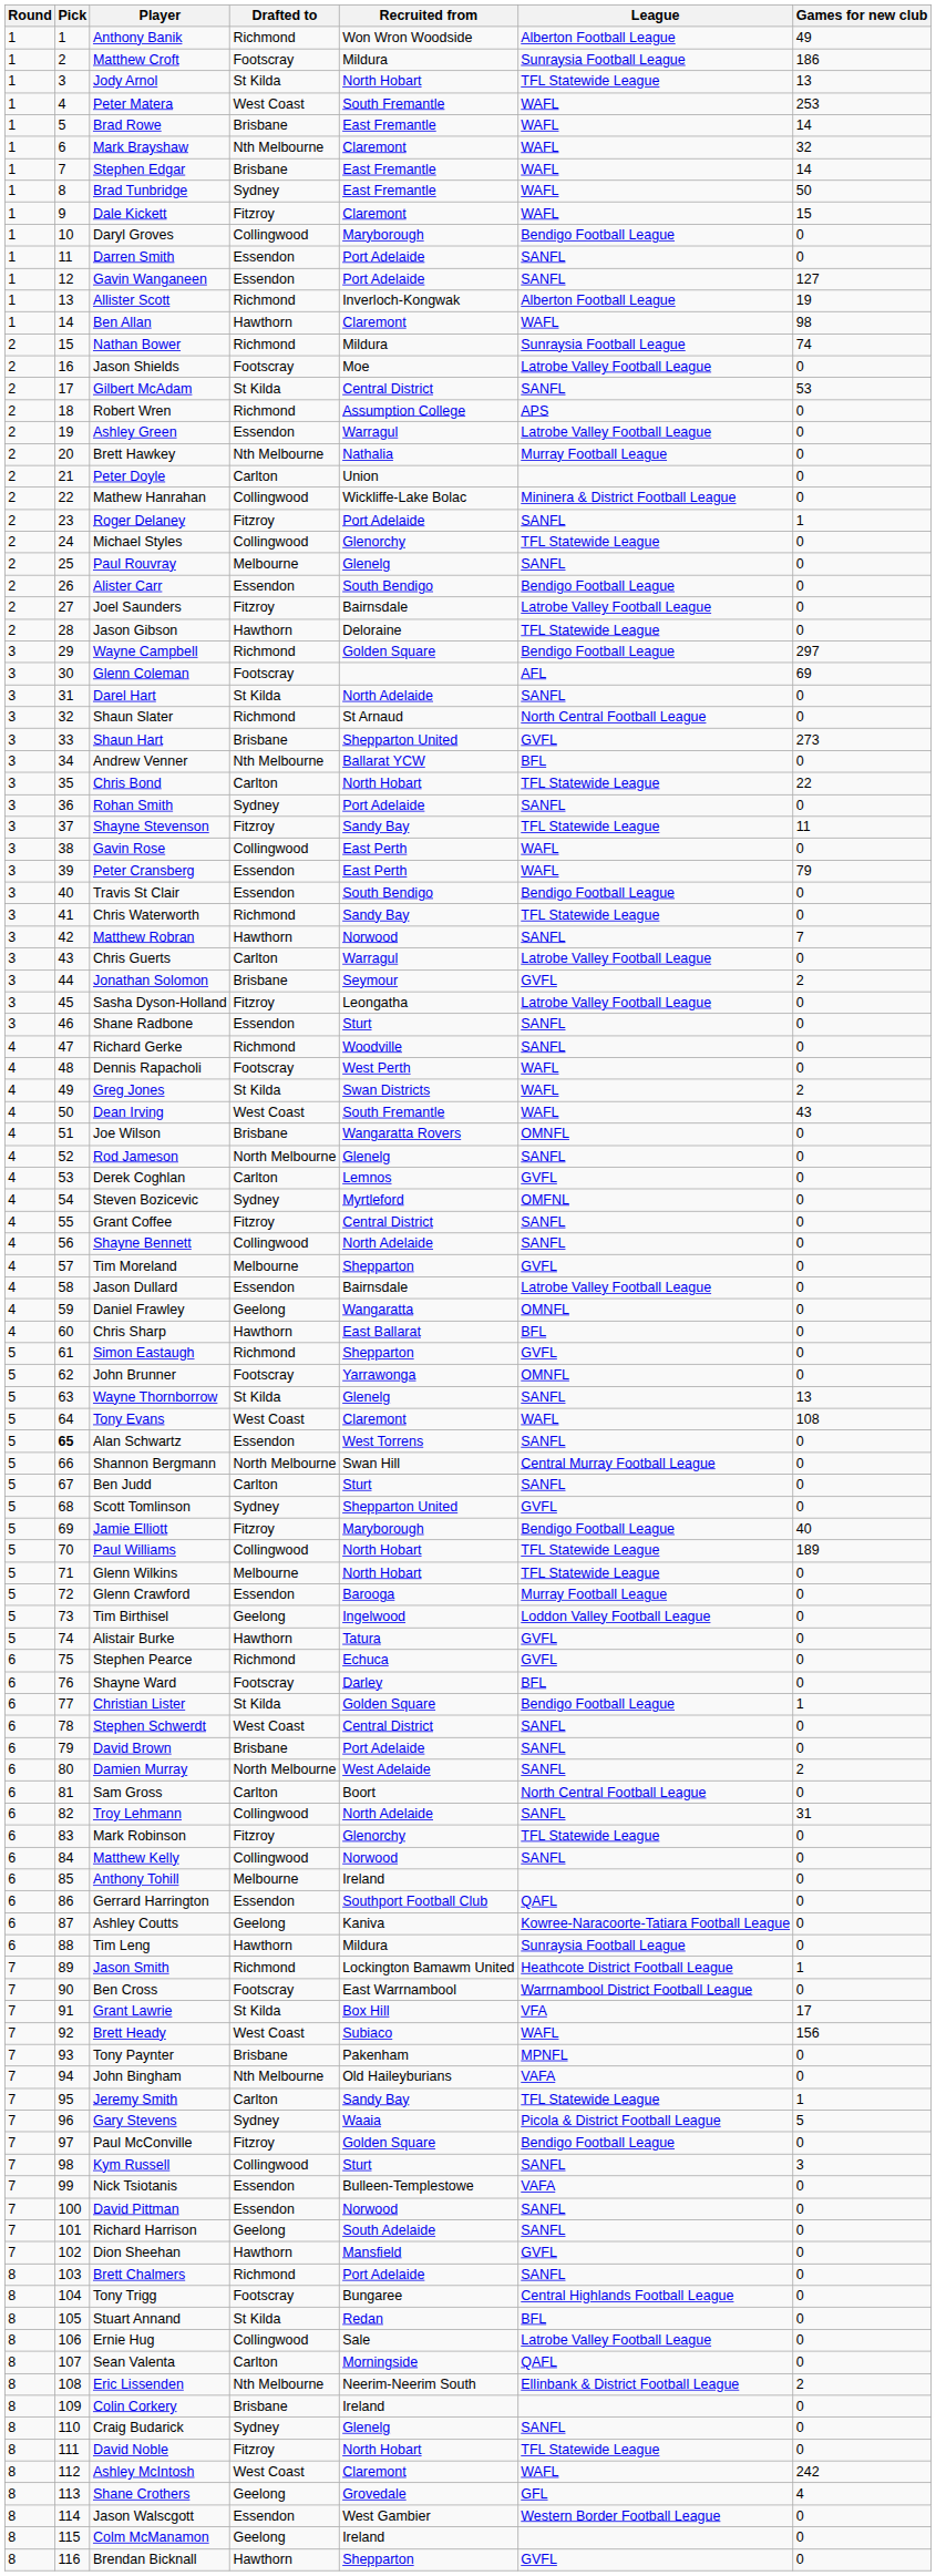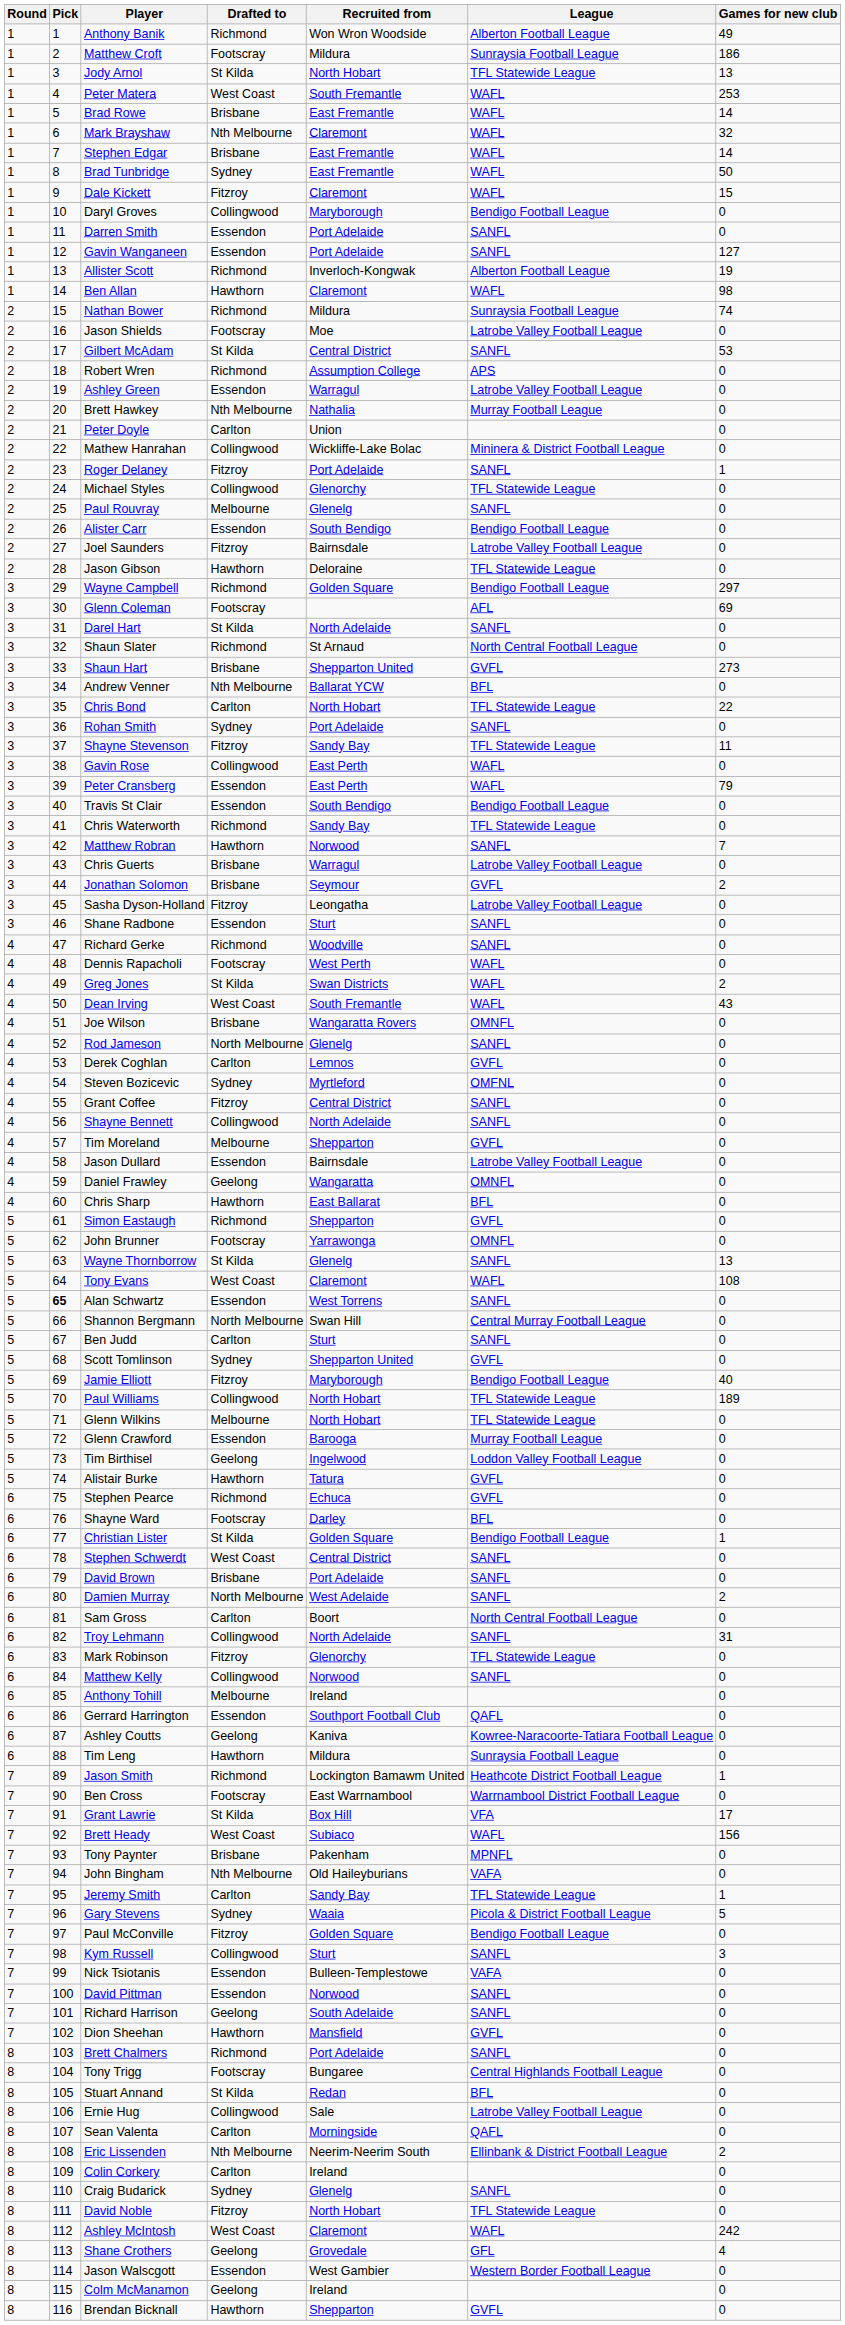Chris Guerts | Drafted to: Carlton -> Brisbane
Colin Corkery | Drafted to: Brisbane -> Carlton
